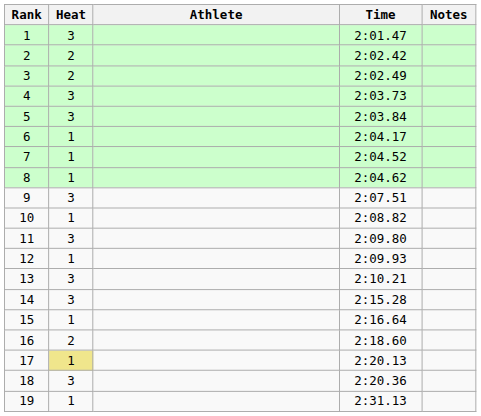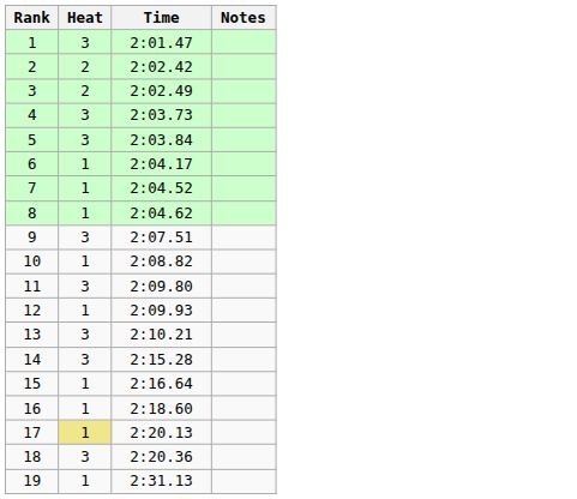- column: Athlete
16 | Heat: 2 -> 1
